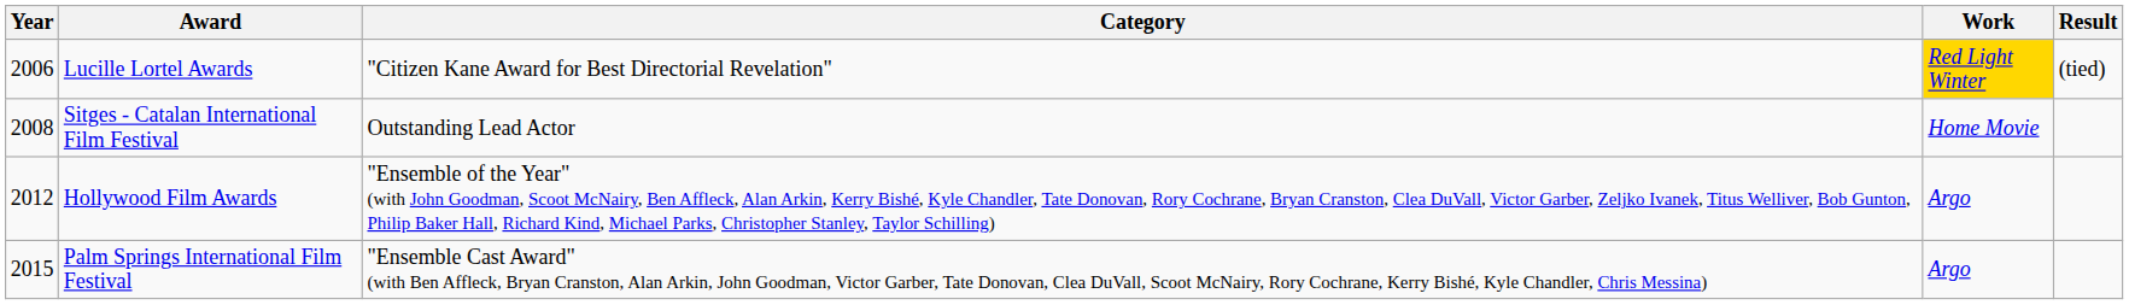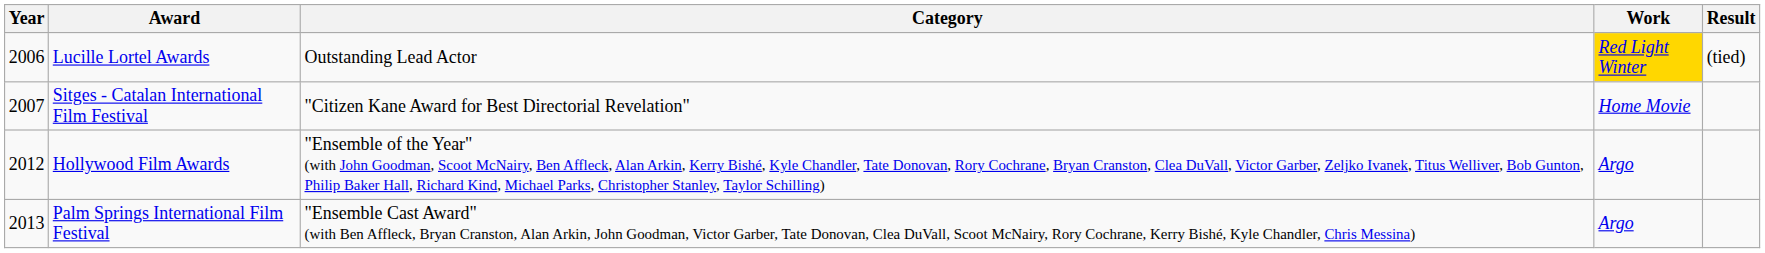Lucille Lortel Awards | Category: "Citizen Kane Award for Best Directorial Revelation" -> Outstanding Lead Actor
Sitges - Catalan International Film Festival | Year: 2008 -> 2007
Sitges - Catalan International Film Festival | Category: Outstanding Lead Actor -> "Citizen Kane Award for Best Directorial Revelation"
Palm Springs International Film Festival | Year: 2015 -> 2013
